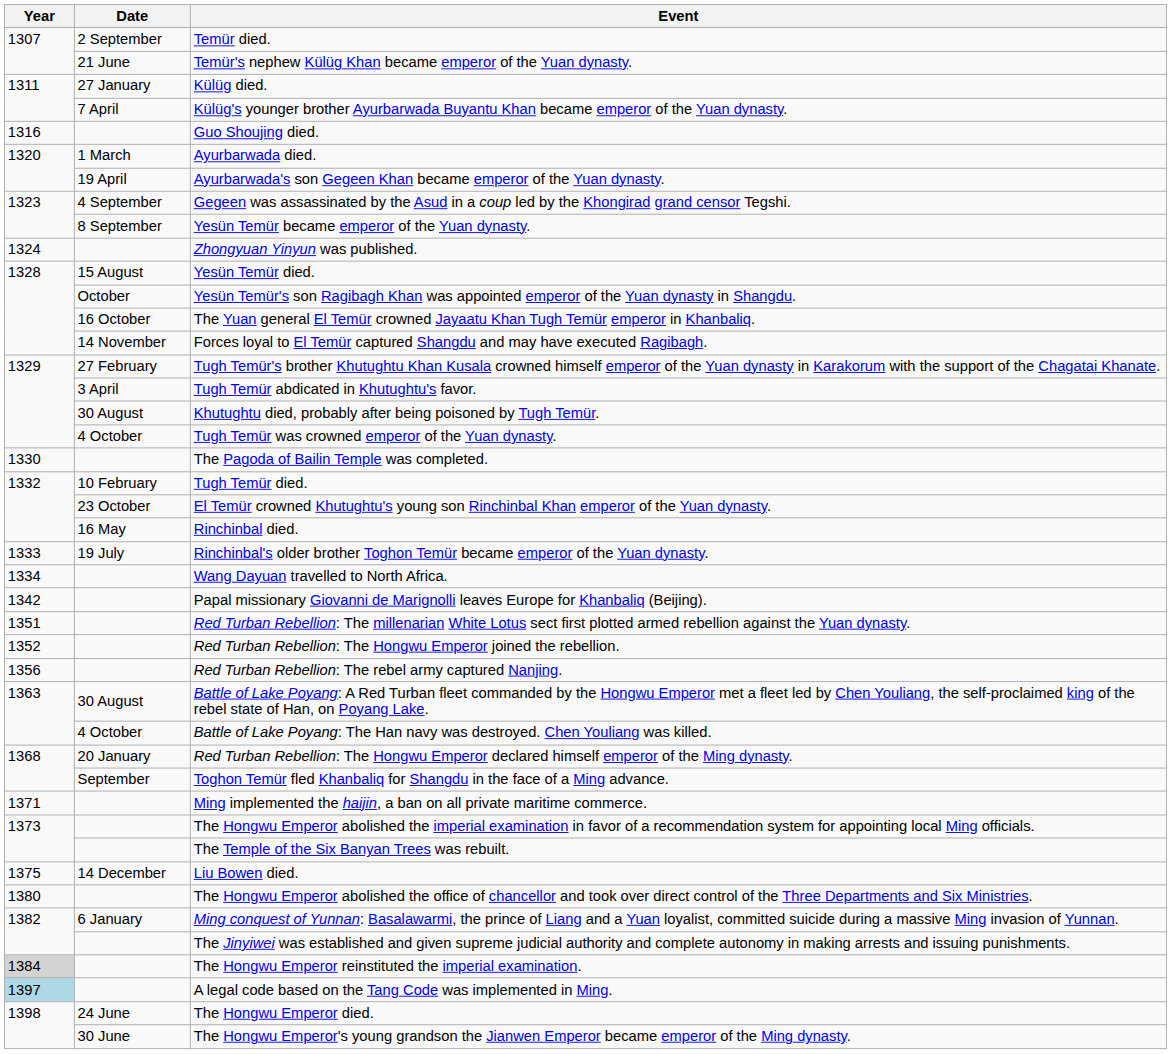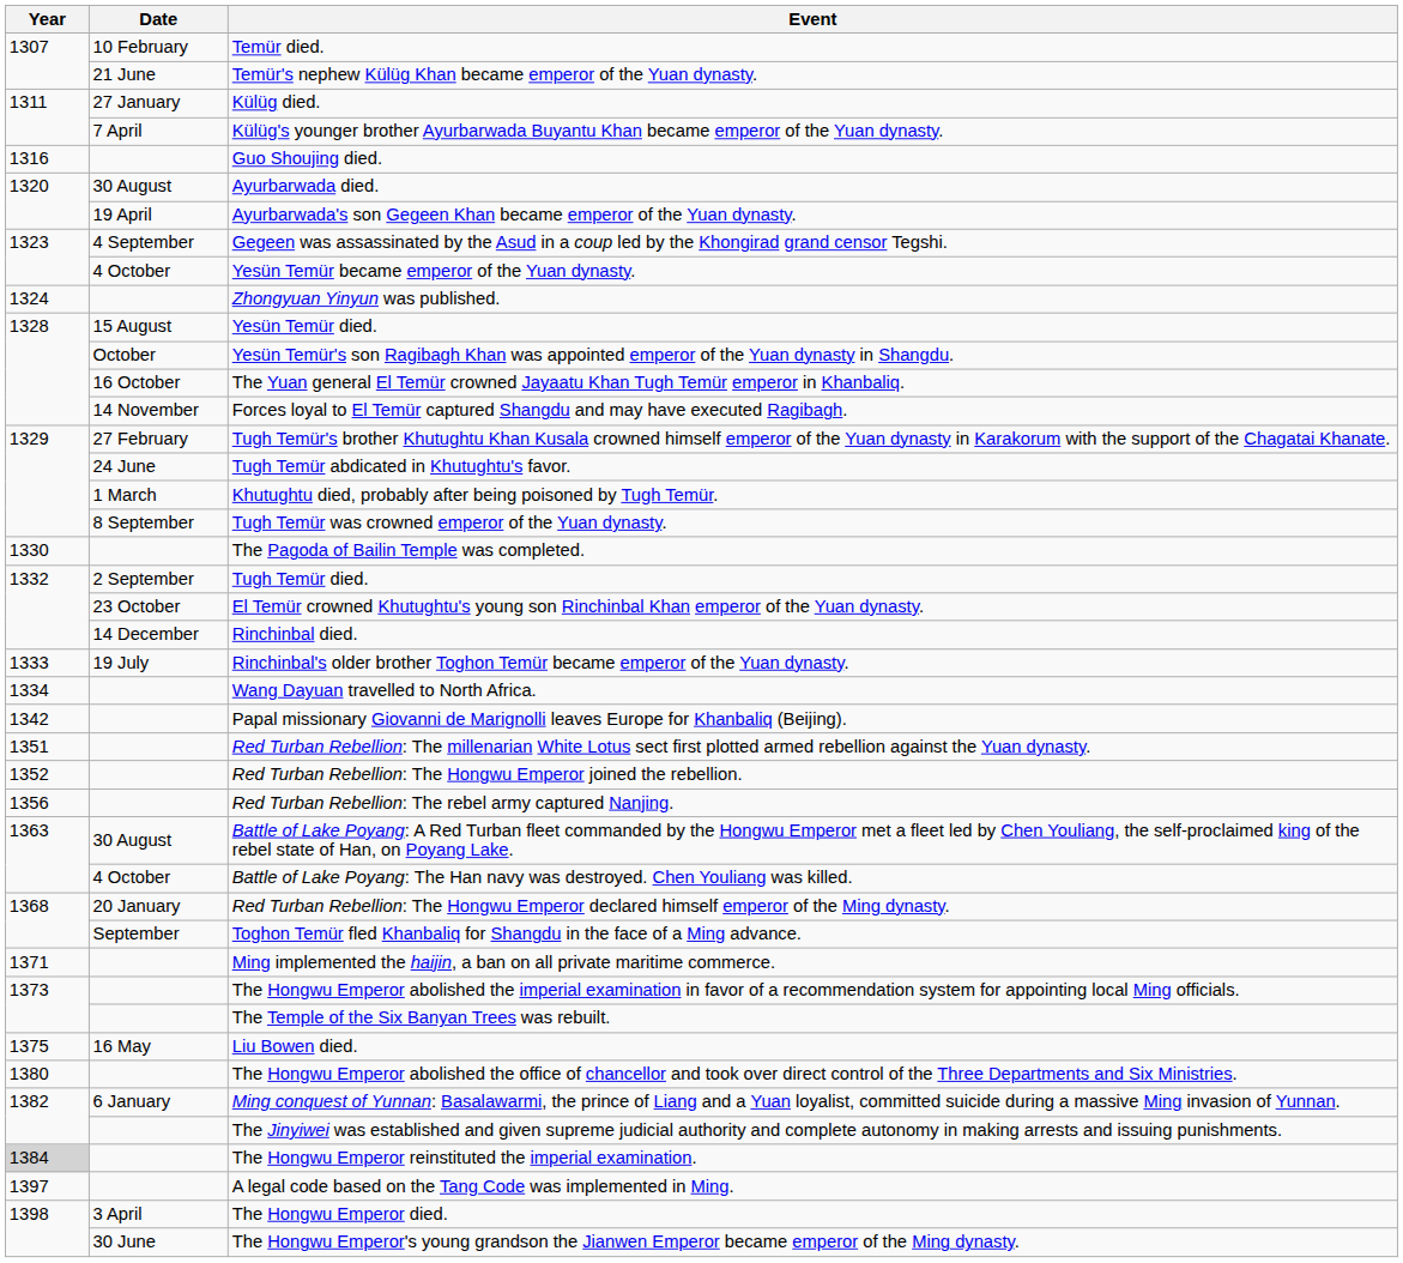Temür died. | Date: 2 September -> 10 February
Ayurbarwada died. | Date: 1 March -> 30 August
Yesün Temür became emperor of the Yuan dynasty. | Date: 8 September -> 4 October
Tugh Temür abdicated in Khutughtu's favor. | Date: 3 April -> 24 June
Khutughtu died, probably after being poisoned by Tugh Temür. | Date: 30 August -> 1 March
Tugh Temür was crowned emperor of the Yuan dynasty. | Date: 4 October -> 8 September
Tugh Temür died. | Date: 10 February -> 2 September
Rinchinbal died. | Date: 16 May -> 14 December
Liu Bowen died. | Date: 14 December -> 16 May
A legal code based on the Tang Code was implemented in Ming. | Year: lightblue background -> no background
The Hongwu Emperor died. | Date: 24 June -> 3 April
